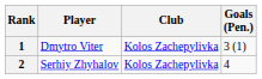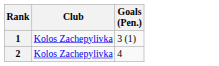- column: Player | Dmytro Viter | Serhiy Zhyhalov
